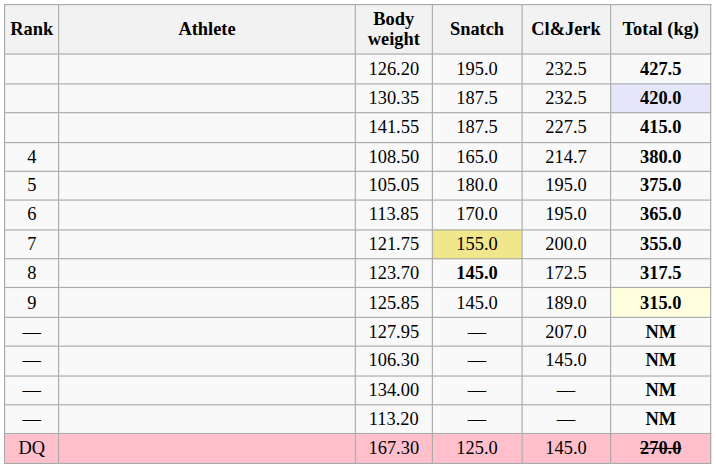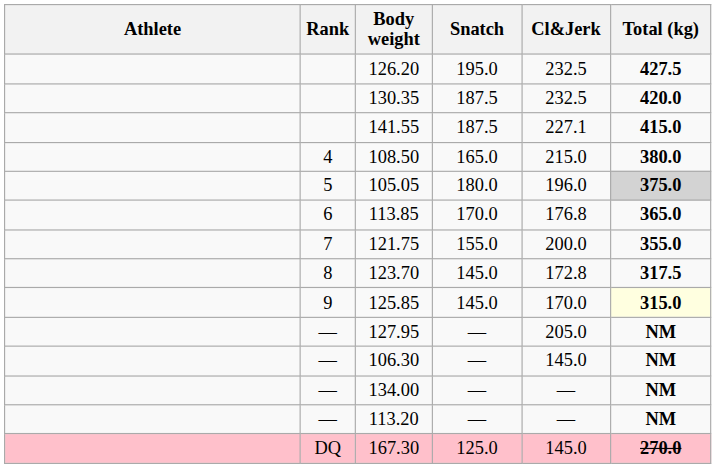columns swapped: Rank <-> Athlete
130.35 | Total (kg): lavender background -> no background
141.55 | Cl&Jerk: 227.5 -> 227.1
108.50 | Cl&Jerk: 214.7 -> 215.0
105.05 | Cl&Jerk: 195.0 -> 196.0
105.05 | Total (kg): no background -> lightgrey background
113.85 | Cl&Jerk: 195.0 -> 176.8
121.75 | Snatch: khaki background -> no background
123.70 | Snatch: bold -> normal
123.70 | Cl&Jerk: 172.5 -> 172.8
125.85 | Cl&Jerk: 189.0 -> 170.0
127.95 | Cl&Jerk: 207.0 -> 205.0
